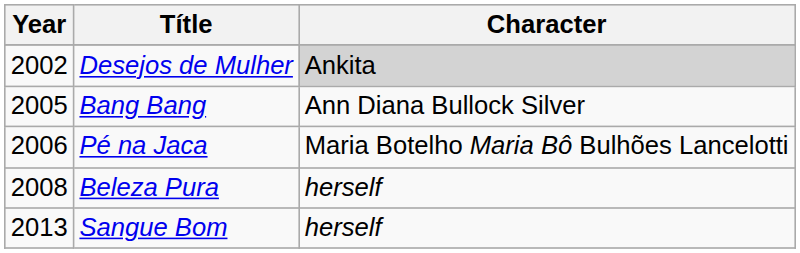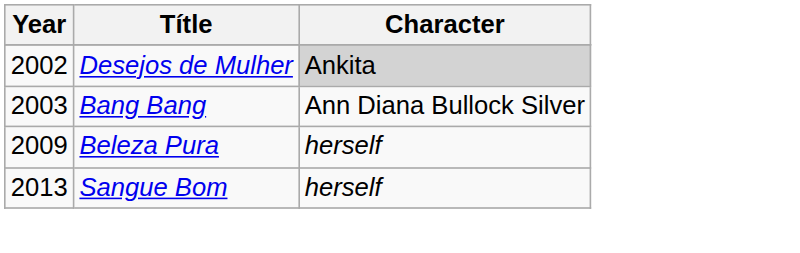Bang Bang | Year: 2005 -> 2003
- row: 2006 | Pé na Jaca | Maria Botelho Maria Bô Bulhões Lancelotti
Beleza Pura | Year: 2008 -> 2009
